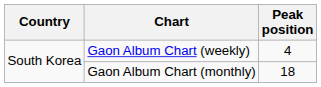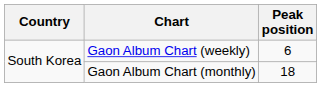Gaon Album Chart (weekly) | Peak position: 4 -> 6
